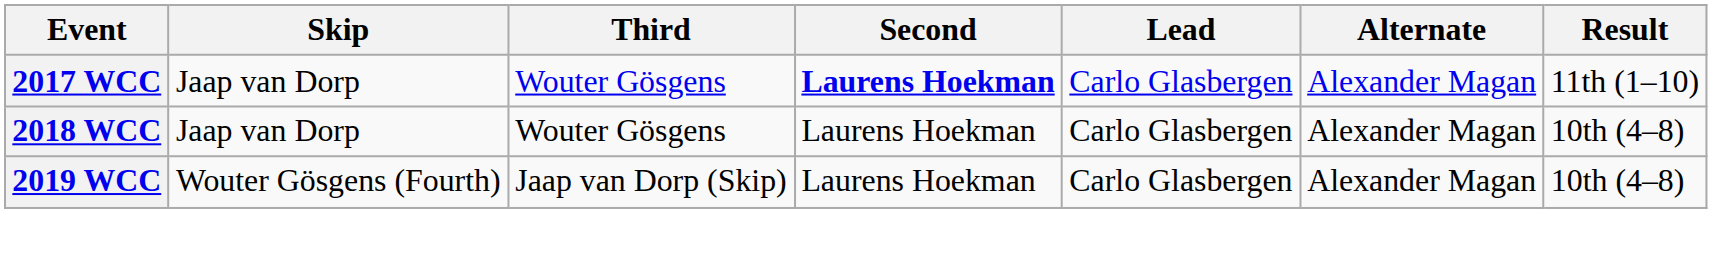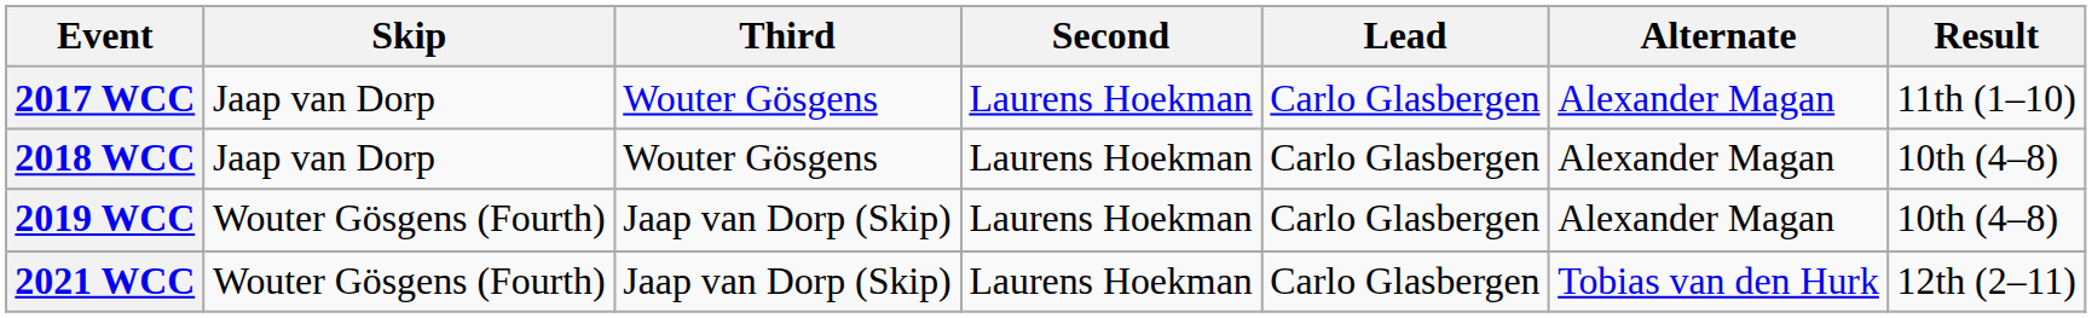2017 WCC | Second: bold -> normal
+ row: 2021 WCC | Wouter Gösgens (Fourth) | Jaap van Dorp (Skip) | Laurens Hoekman | Carlo Glasbergen | Tobias van den Hurk | 12th (2–11)
